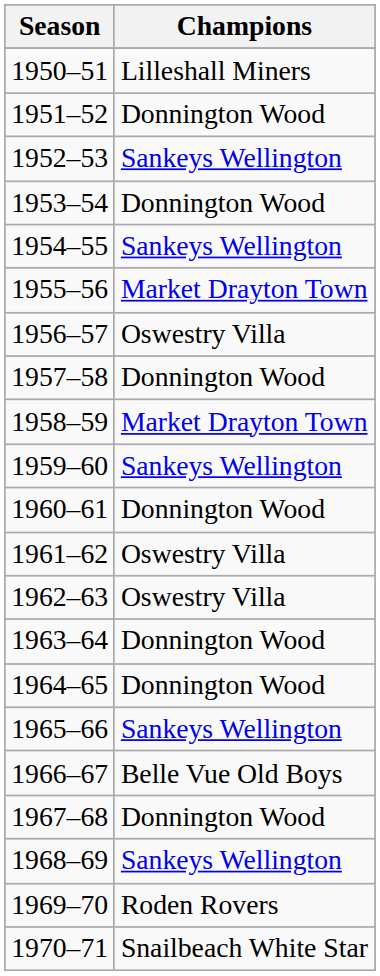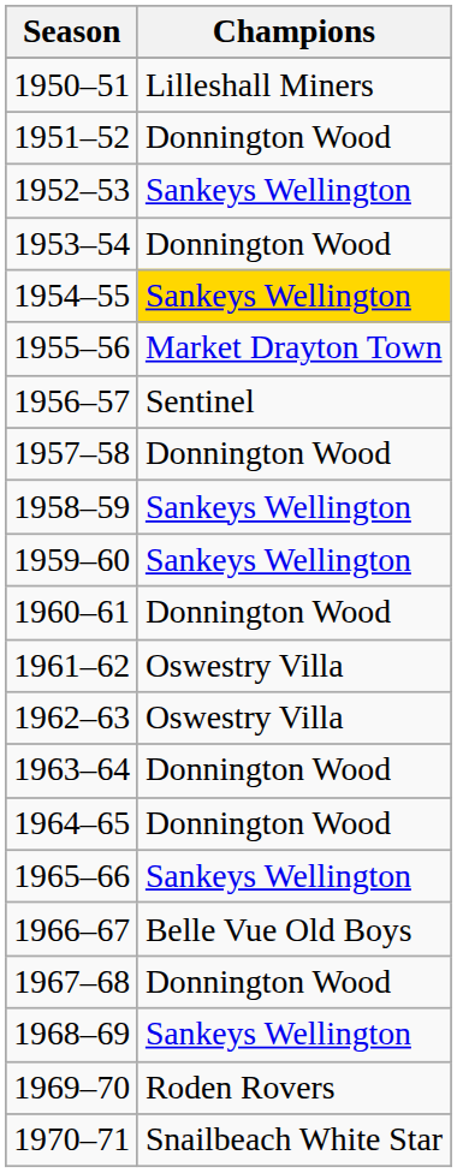1954–55 | Champions: no background -> gold background
1956–57 | Champions: Oswestry Villa -> Sentinel
1958–59 | Champions: Market Drayton Town -> Sankeys Wellington
